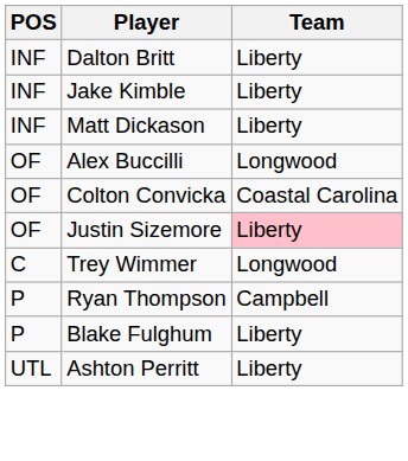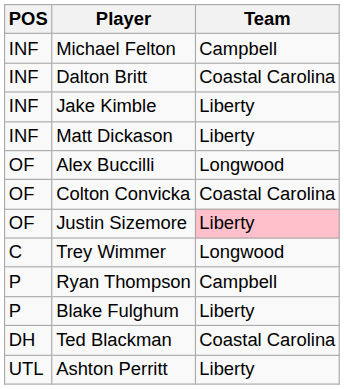+ row: INF | Michael Felton | Campbell
Dalton Britt | Team: Liberty -> Coastal Carolina
+ row: DH | Ted Blackman | Coastal Carolina
